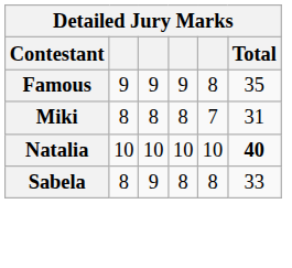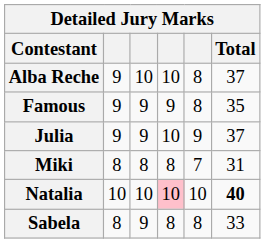+ row: Alba Reche | 9 | 10 | 10 | 8 | 37
+ row: Julia | 9 | 9 | 10 | 9 | 37
Natalia | column 4: no background -> pink background
